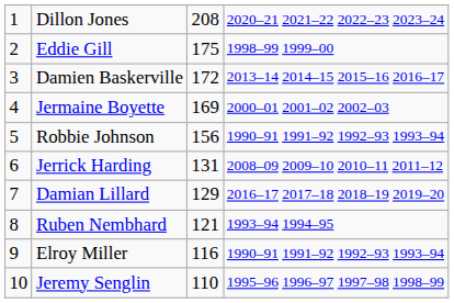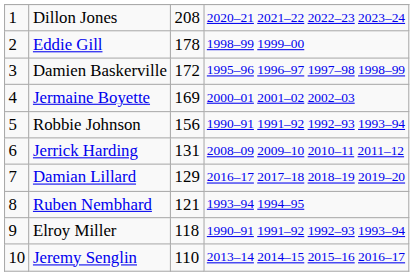Eddie Gill | column 3: 175 -> 178
Damien Baskerville | column 4: 2013–14 2014–15 2015–16 2016–17 -> 1995–96 1996–97 1997–98 1998–99
Elroy Miller | column 3: 116 -> 118
Jeremy Senglin | column 4: 1995–96 1996–97 1997–98 1998–99 -> 2013–14 2014–15 2015–16 2016–17
